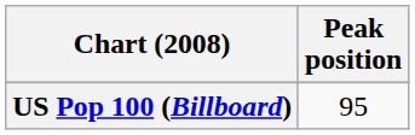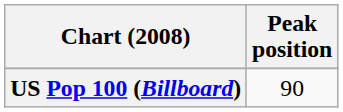US Pop 100 (Billboard) | Peak position: 95 -> 90
